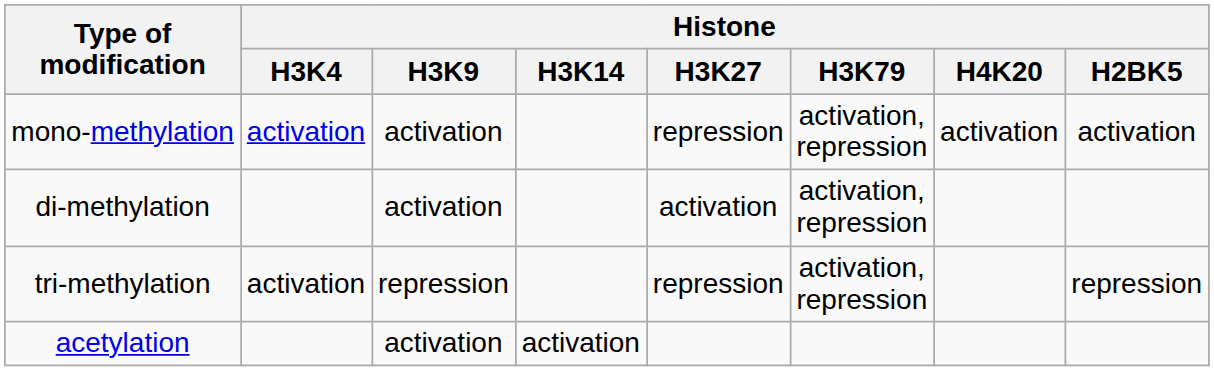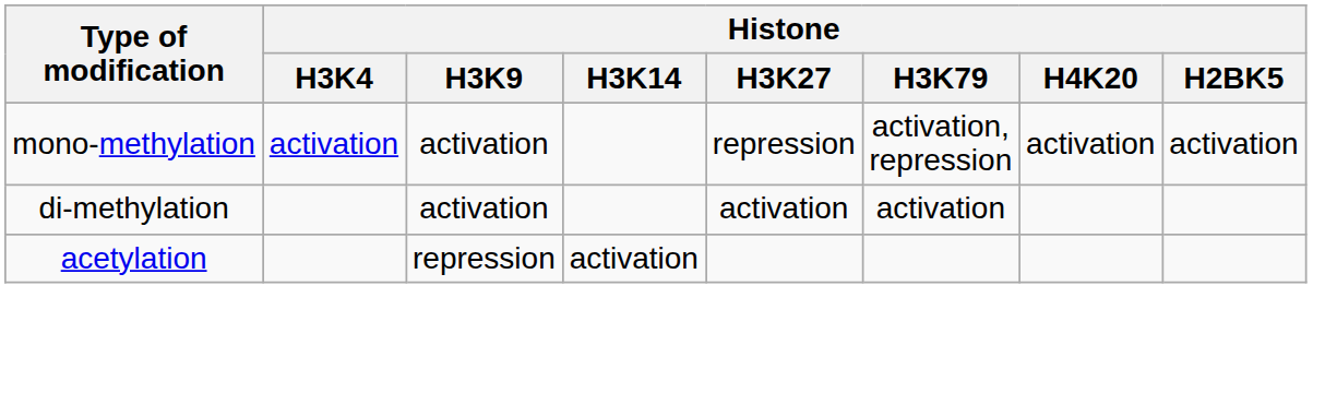di-methylation | Histone / H3K79: activation, repression -> activation
- row: tri-methylation | activation | repression | repression | activation, repression | repression
acetylation | Histone / H3K9: activation -> repression
